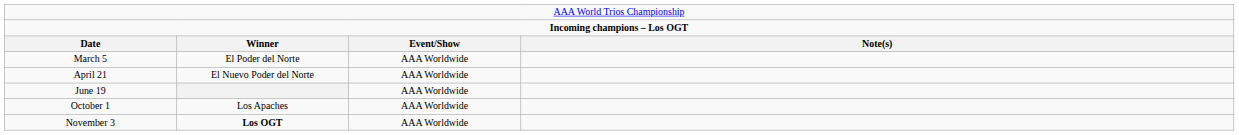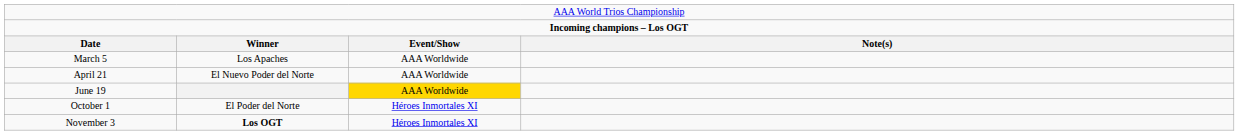March 5 | column 2: El Poder del Norte -> Los Apaches
June 19 | column 3: no background -> gold background
October 1 | column 2: Los Apaches -> El Poder del Norte
October 1 | column 3: AAA Worldwide -> Héroes Inmortales XI
November 3 | column 3: AAA Worldwide -> Héroes Inmortales XI
